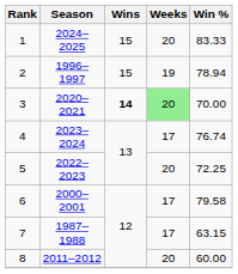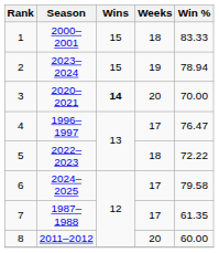1 | Season: 2024–2025 -> 2000–2001
1 | Weeks: 20 -> 18
2 | Season: 1996–1997 -> 2023–2024
3 | Weeks: lightgreen background -> no background
4 | Season: 2023–2024 -> 1996–1997
4 | Win %: 76.74 -> 76.47
5 | Weeks: 20 -> 18
5 | Win %: 72.25 -> 72.22
6 | Season: 2000–2001 -> 2024–2025
7 | Win %: 63.15 -> 61.35
